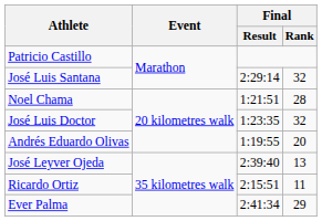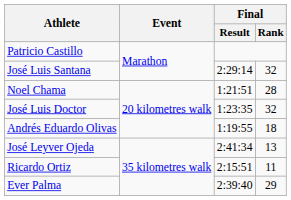Andrés Eduardo Olivas | Final / Rank: 20 -> 18
José Leyver Ojeda | Final / Result: 2:39:40 -> 2:41:34
Ever Palma | Final / Result: 2:41:34 -> 2:39:40
